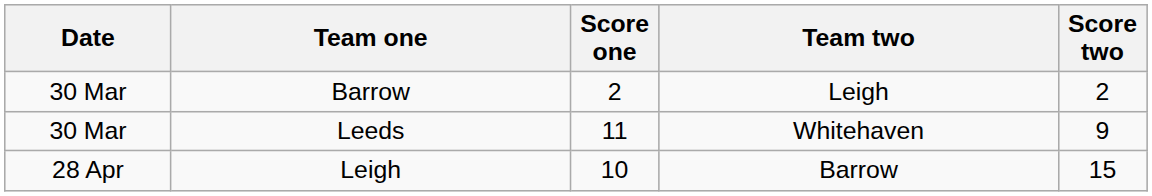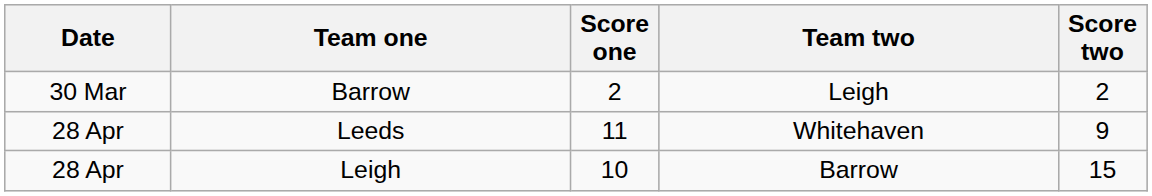Leeds | Date: 30 Mar -> 28 Apr
